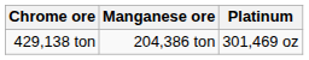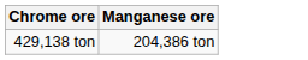- column: Platinum | 301,469 oz
